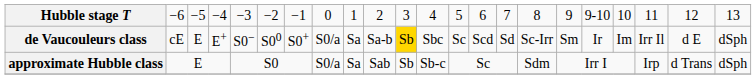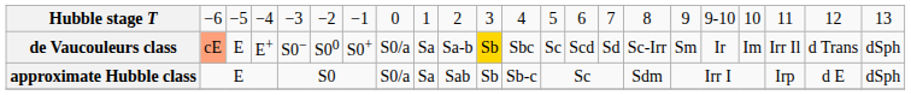de Vaucouleurs class | column 2: no background -> lightsalmon background
de Vaucouleurs class | column 21: d E -> d Trans
approximate Hubble class | column 21: d Trans -> d E
